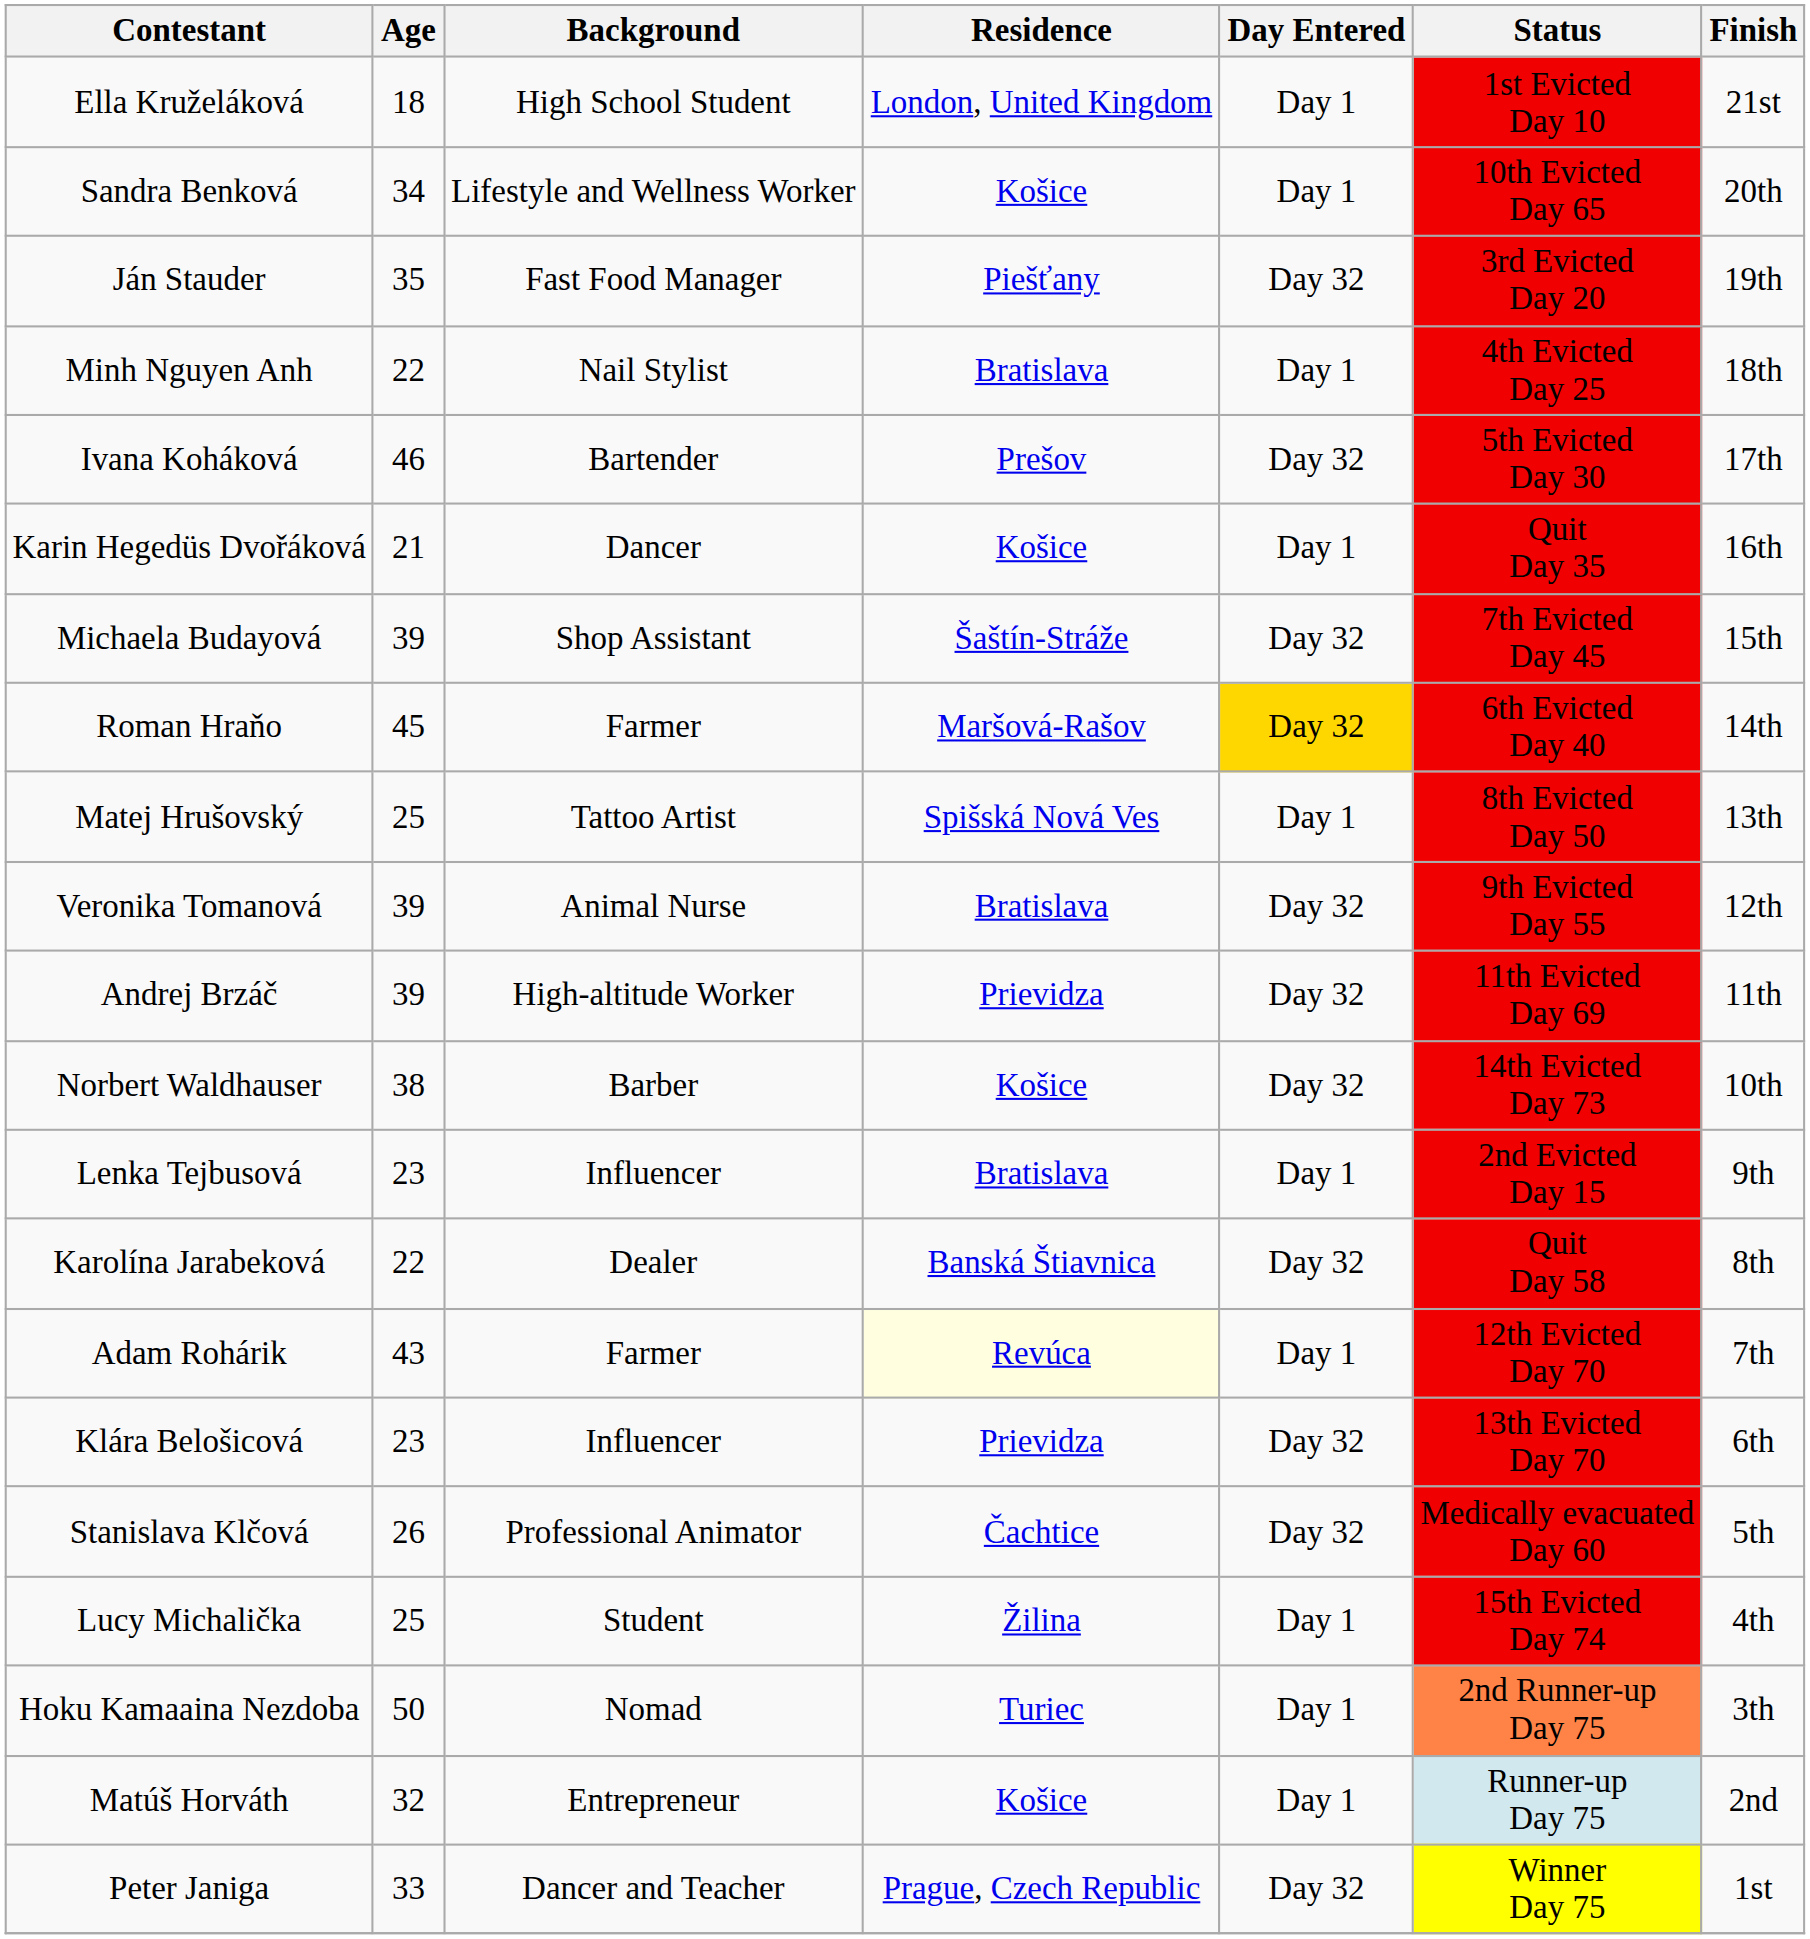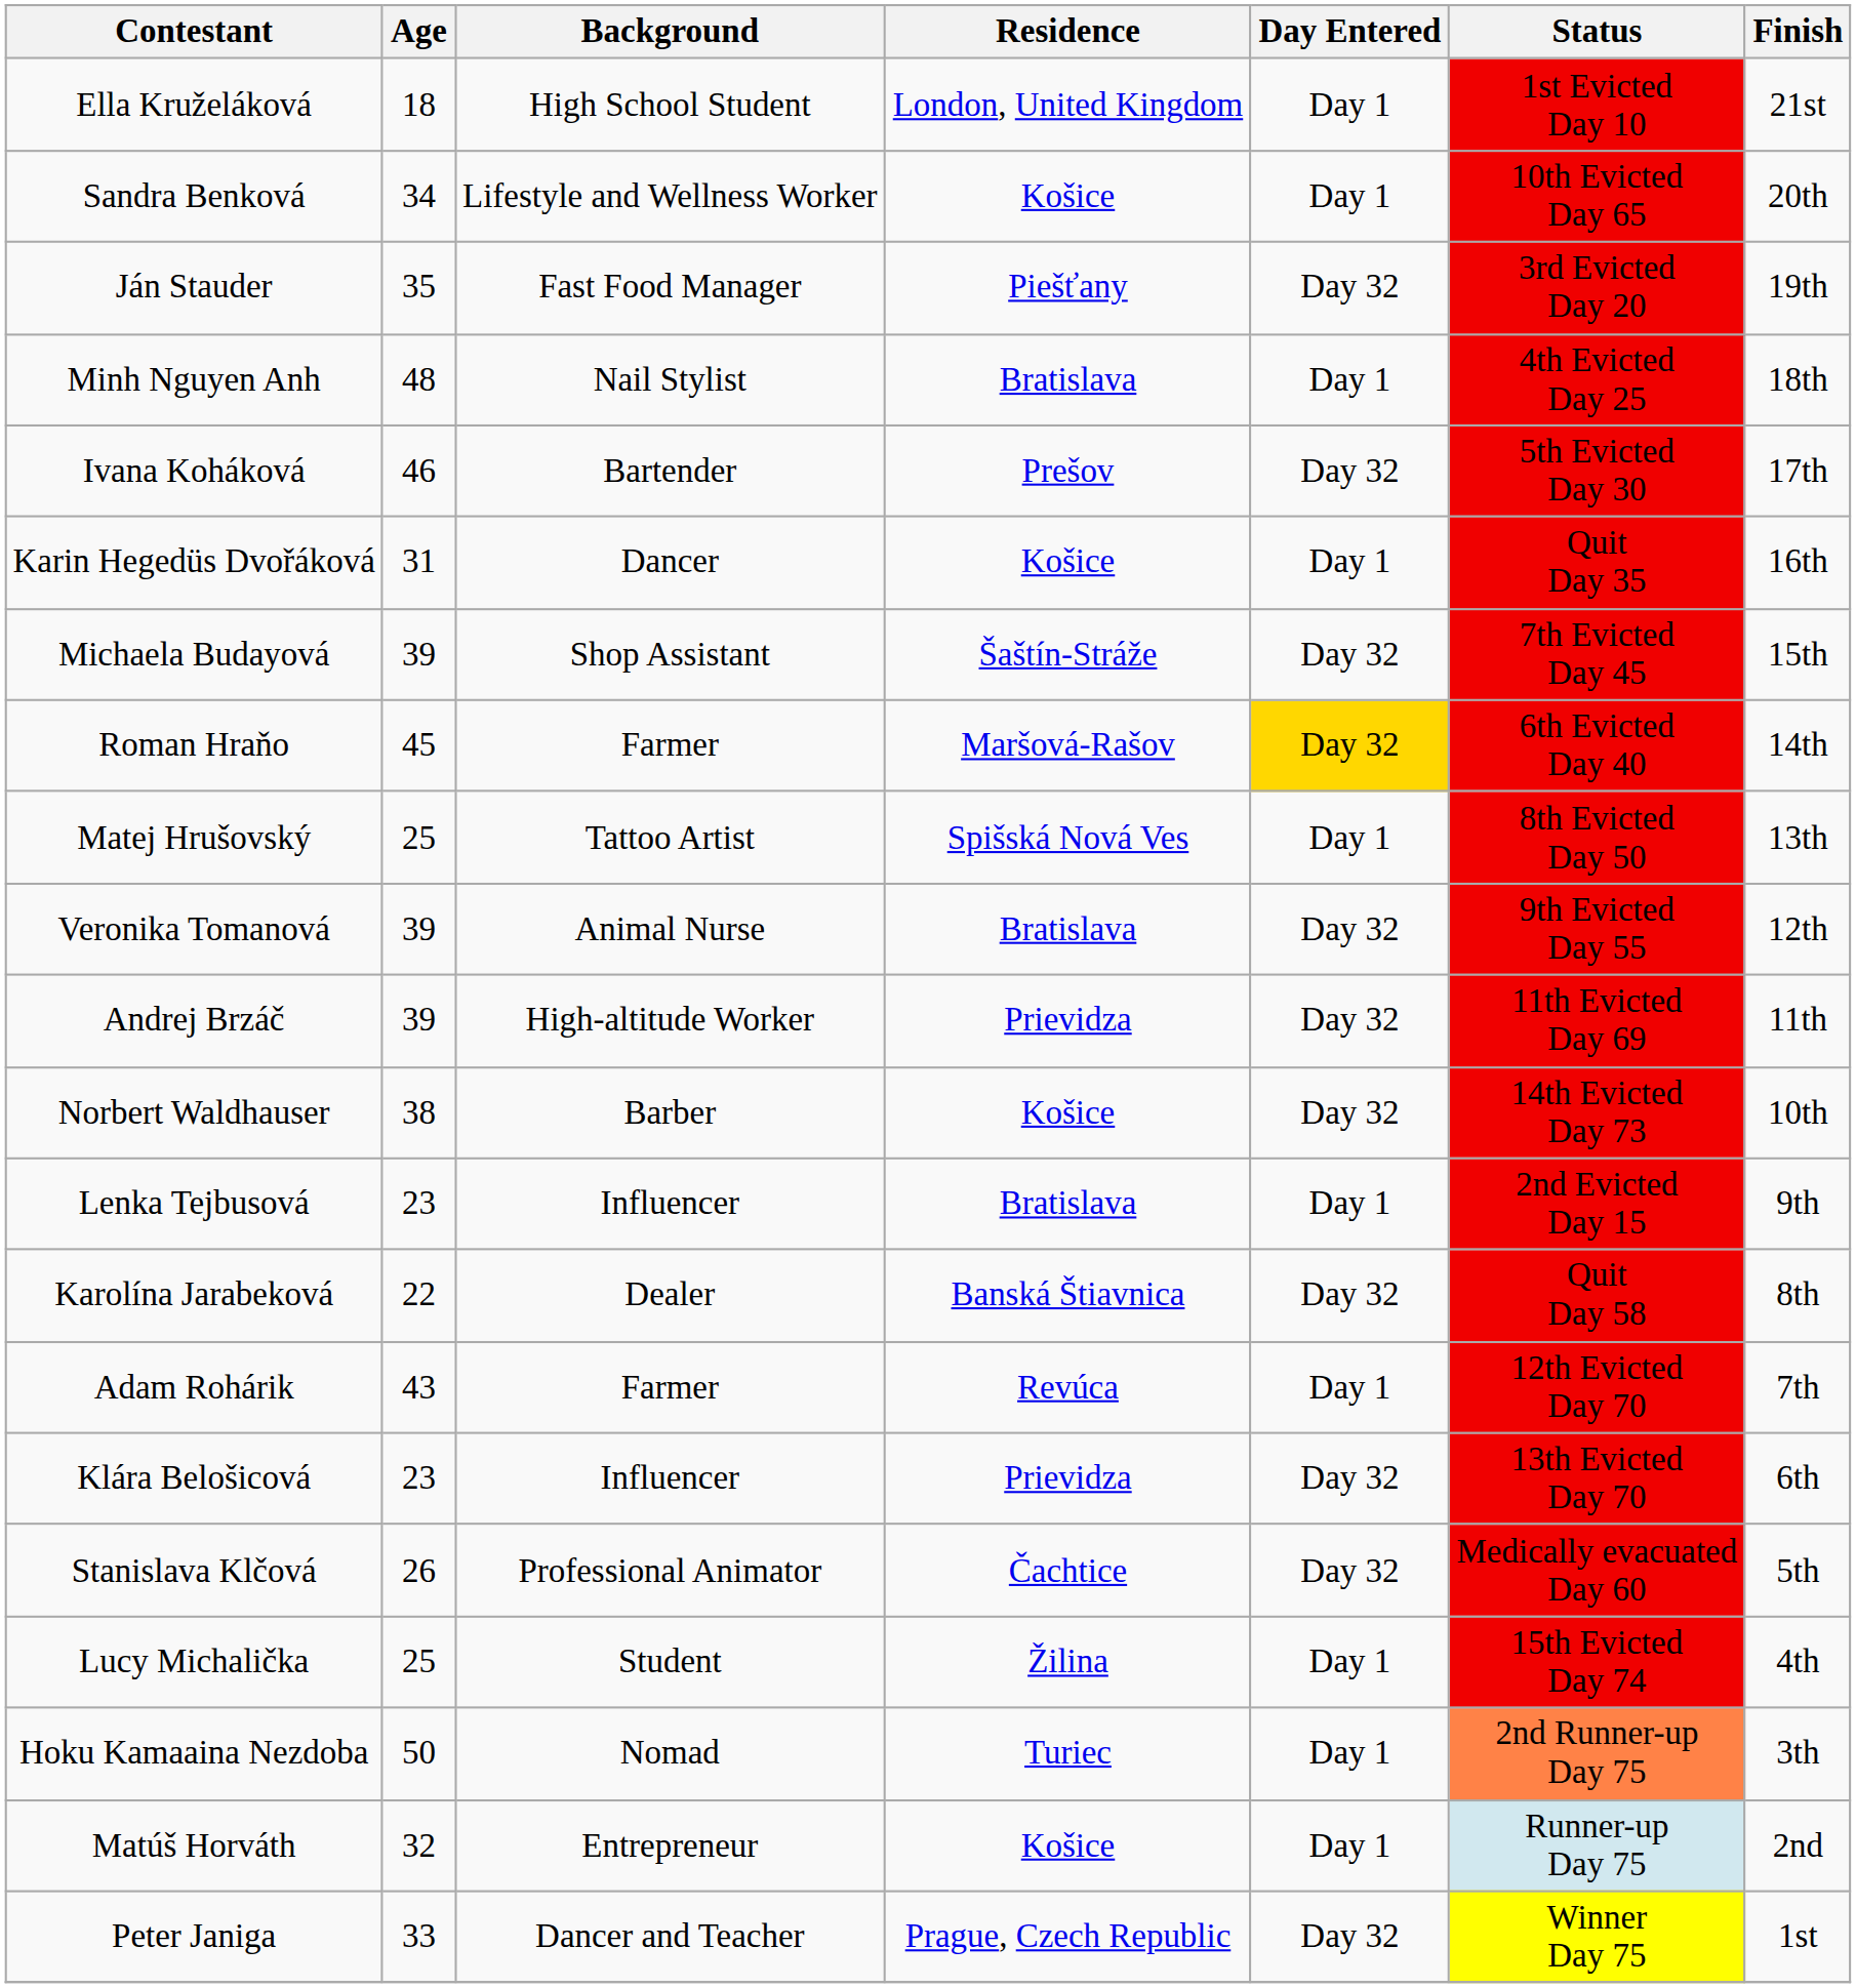Minh Nguyen Anh | Age: 22 -> 48
Karin Hegedüs Dvořáková | Age: 21 -> 31
Adam Rohárik | Residence: lightyellow background -> no background
